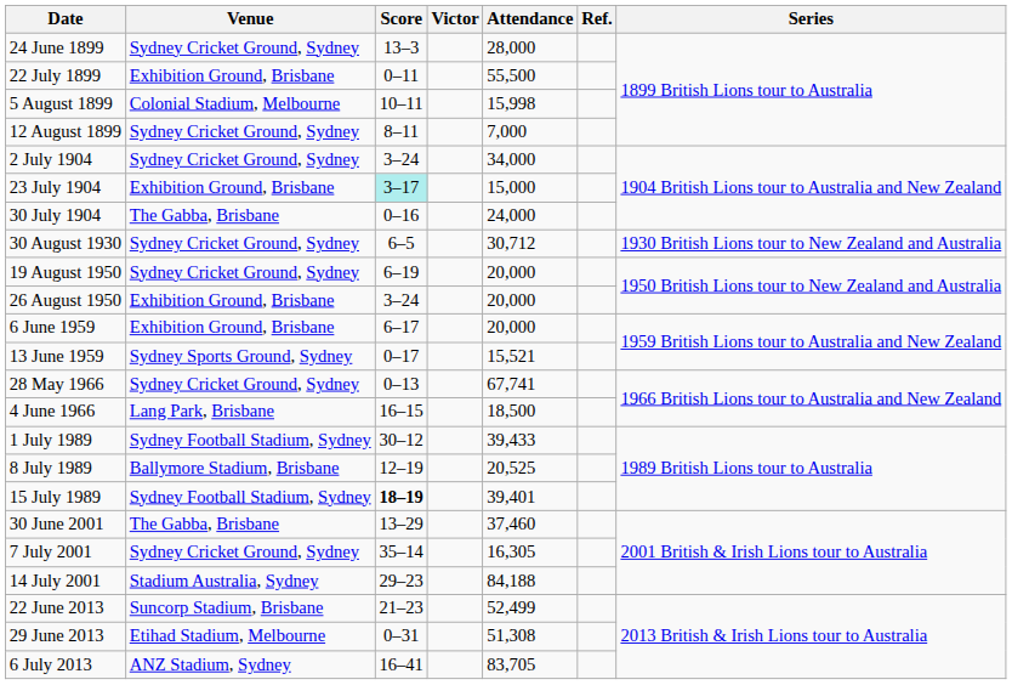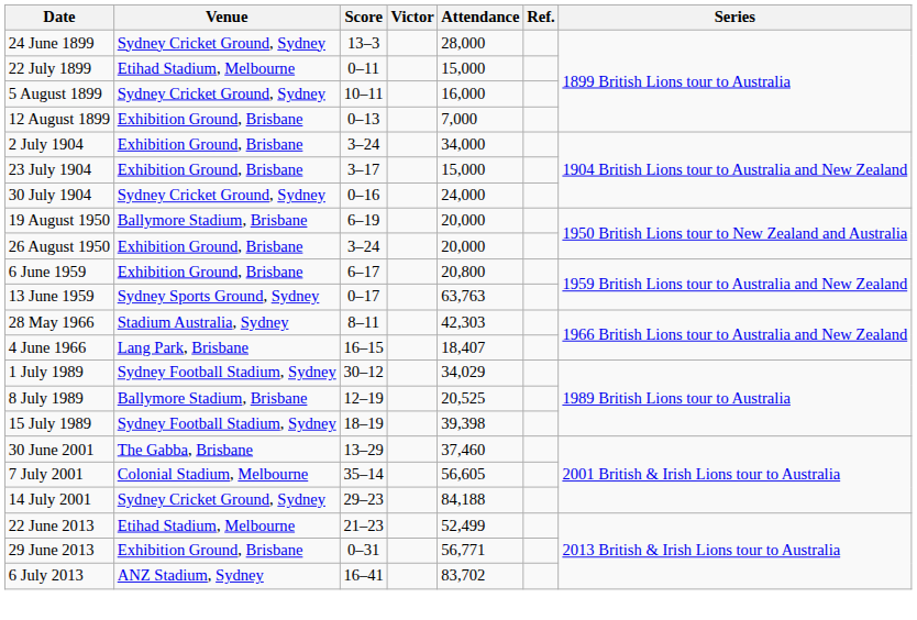22 July 1899 | Venue: Exhibition Ground, Brisbane -> Etihad Stadium, Melbourne
22 July 1899 | Attendance: 55,500 -> 15,000
5 August 1899 | Venue: Colonial Stadium, Melbourne -> Sydney Cricket Ground, Sydney
5 August 1899 | Attendance: 15,998 -> 16,000
12 August 1899 | Venue: Sydney Cricket Ground, Sydney -> Exhibition Ground, Brisbane
12 August 1899 | Score: 8–11 -> 0–13
2 July 1904 | Venue: Sydney Cricket Ground, Sydney -> Exhibition Ground, Brisbane
23 July 1904 | Score: paleturquoise background -> no background
30 July 1904 | Venue: The Gabba, Brisbane -> Sydney Cricket Ground, Sydney
- row: 30 August 1930 | Sydney Cricket Ground, Sydney | 6–5 | 30,712 | 1930 British Lions tour to New Zealand and Australia
19 August 1950 | Venue: Sydney Cricket Ground, Sydney -> Ballymore Stadium, Brisbane
6 June 1959 | Attendance: 20,000 -> 20,800
13 June 1959 | Attendance: 15,521 -> 63,763
28 May 1966 | Venue: Sydney Cricket Ground, Sydney -> Stadium Australia, Sydney
28 May 1966 | Score: 0–13 -> 8–11
28 May 1966 | Attendance: 67,741 -> 42,303
4 June 1966 | Attendance: 18,500 -> 18,407
1 July 1989 | Attendance: 39,433 -> 34,029
15 July 1989 | Score: bold -> normal
15 July 1989 | Attendance: 39,401 -> 39,398
7 July 2001 | Venue: Sydney Cricket Ground, Sydney -> Colonial Stadium, Melbourne
7 July 2001 | Attendance: 16,305 -> 56,605
14 July 2001 | Venue: Stadium Australia, Sydney -> Sydney Cricket Ground, Sydney
22 June 2013 | Venue: Suncorp Stadium, Brisbane -> Etihad Stadium, Melbourne
29 June 2013 | Venue: Etihad Stadium, Melbourne -> Exhibition Ground, Brisbane
29 June 2013 | Attendance: 51,308 -> 56,771
6 July 2013 | Attendance: 83,705 -> 83,702
